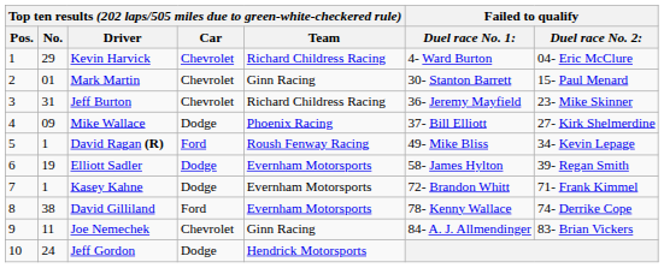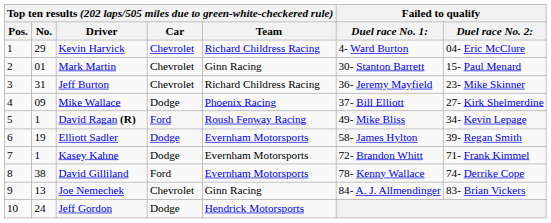Joe Nemechek | column 2: 11 -> 13
